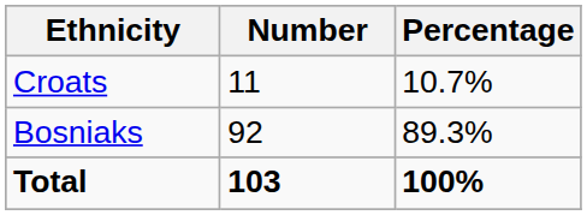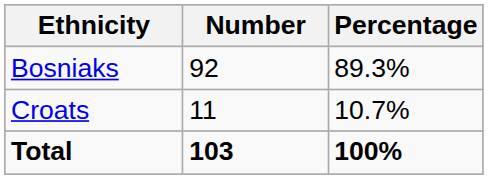rows swapped: Bosniaks <-> Croats
